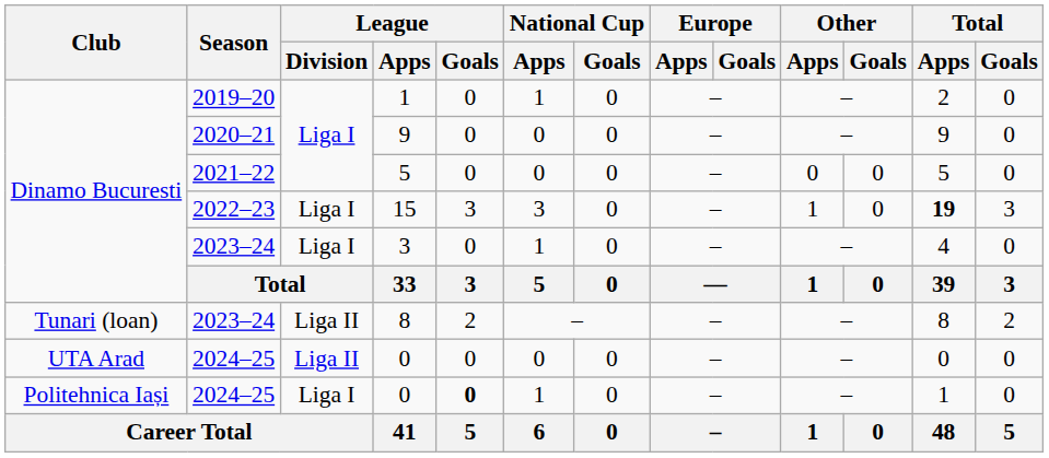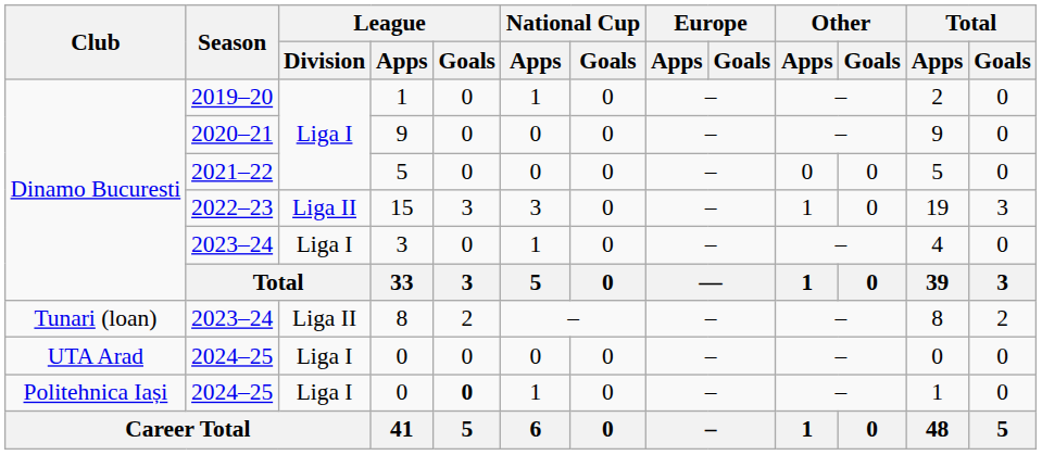15 | League / Division: Liga I -> Liga II
15 | Total / Apps: bold -> normal
UTA Arad / 0 | League / Division: Liga II -> Liga I
